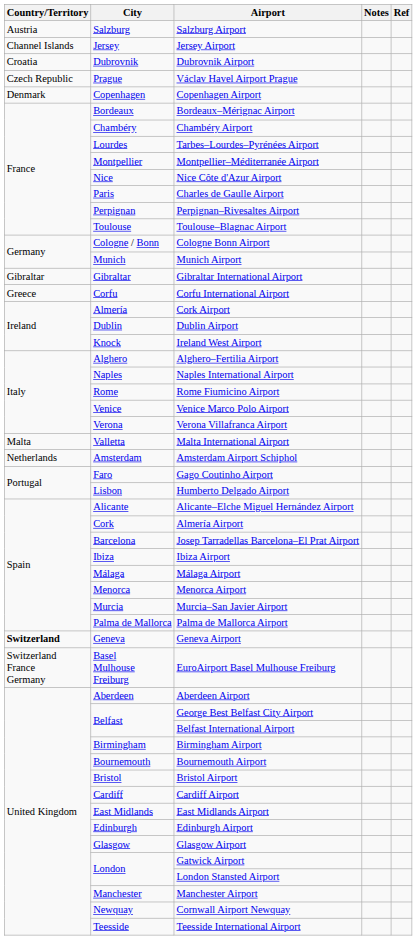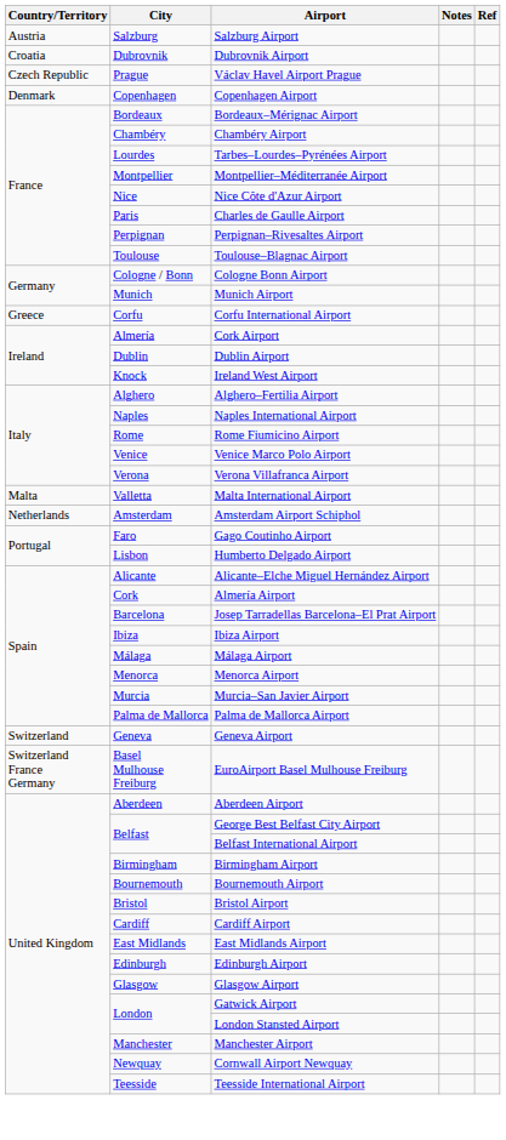- row: Channel Islands | Jersey | Jersey Airport
- row: Gibraltar | Gibraltar | Gibraltar International Airport
Geneva Airport | Country/Territory: bold -> normal
